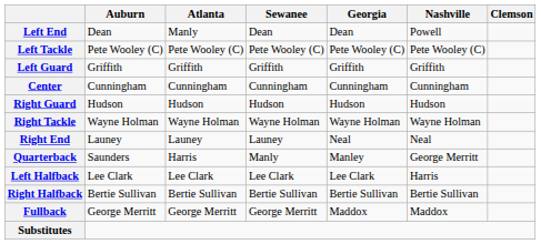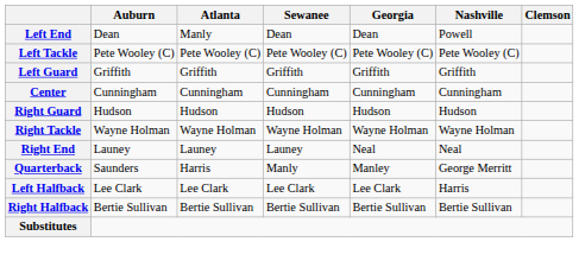- row: Fullback | George Merritt | George Merritt | George Merritt | Maddox | Maddox
